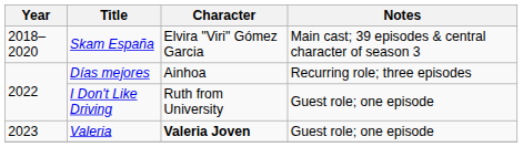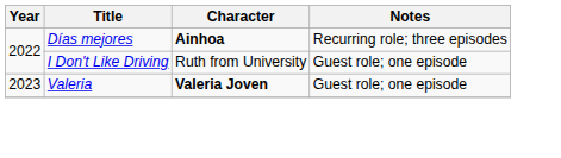- row: 2018–2020 | Skam España | Elvira "Viri" Gómez Garcia | Main cast; 39 episodes & central character of season 3
Días mejores | Character: normal -> bold
